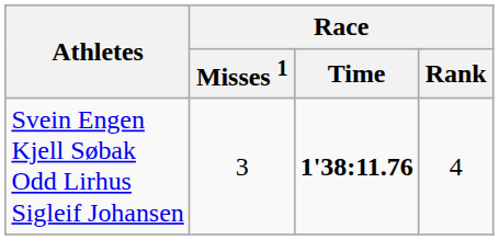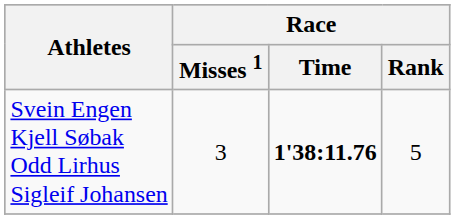Svein Engen Kjell Søbak Odd Lirhus Sigleif Johansen | Race / Rank: 4 -> 5
